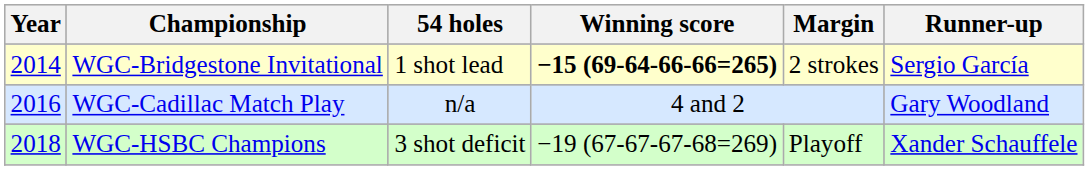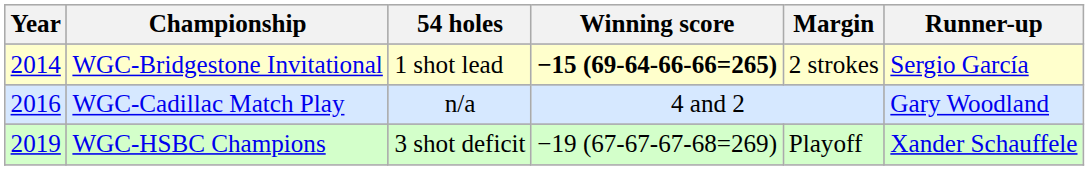WGC-HSBC Champions | Year: 2018 -> 2019
